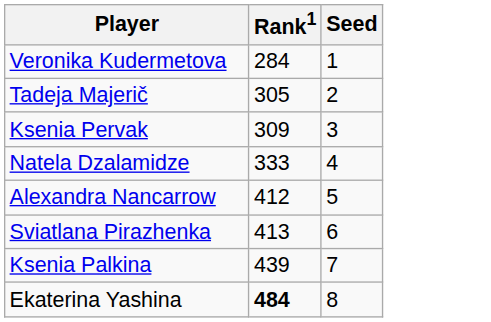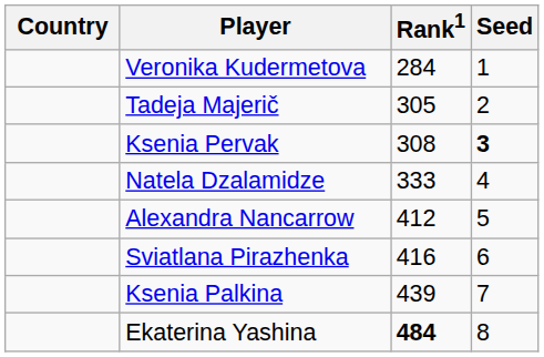+ column: Country
Ksenia Pervak | Rank1: 309 -> 308
Ksenia Pervak | Seed: normal -> bold
Sviatlana Pirazhenka | Rank1: 413 -> 416
